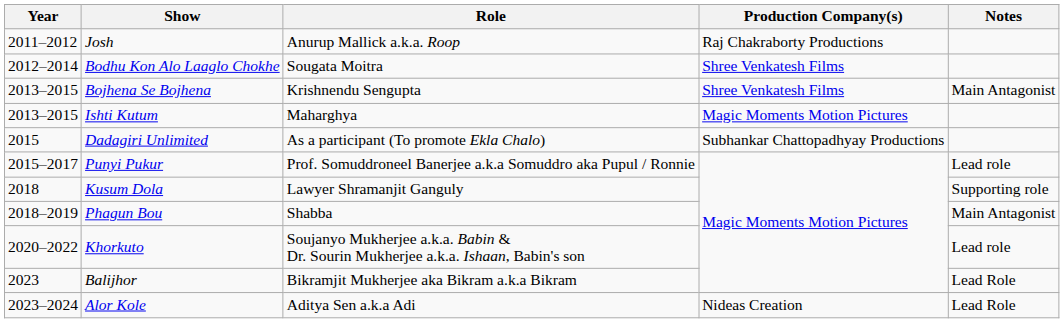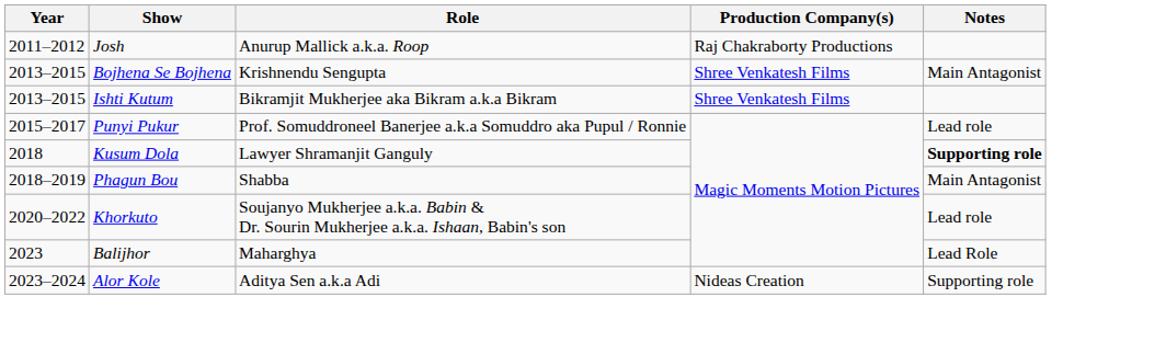- row: 2012–2014 | Bodhu Kon Alo Laaglo Chokhe | Sougata Moitra | Shree Venkatesh Films
Ishti Kutum | Role: Maharghya -> Bikramjit Mukherjee aka Bikram a.k.a Bikram
Ishti Kutum | Production Company(s): Magic Moments Motion Pictures -> Shree Venkatesh Films
- row: 2015 | Dadagiri Unlimited | As a participant (To promote Ekla Chalo) | Subhankar Chattopadhyay Productions
Kusum Dola | Notes: normal -> bold
Balijhor | Role: Bikramjit Mukherjee aka Bikram a.k.a Bikram -> Maharghya
Alor Kole | Notes: Lead Role -> Supporting role
